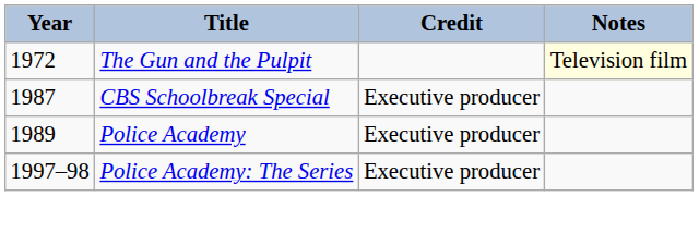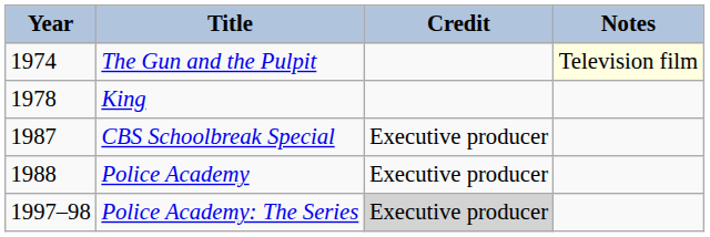The Gun and the Pulpit | Year: 1972 -> 1974
+ row: 1978 | King
Police Academy | Year: 1989 -> 1988
Police Academy: The Series | Credit: no background -> lightgrey background
